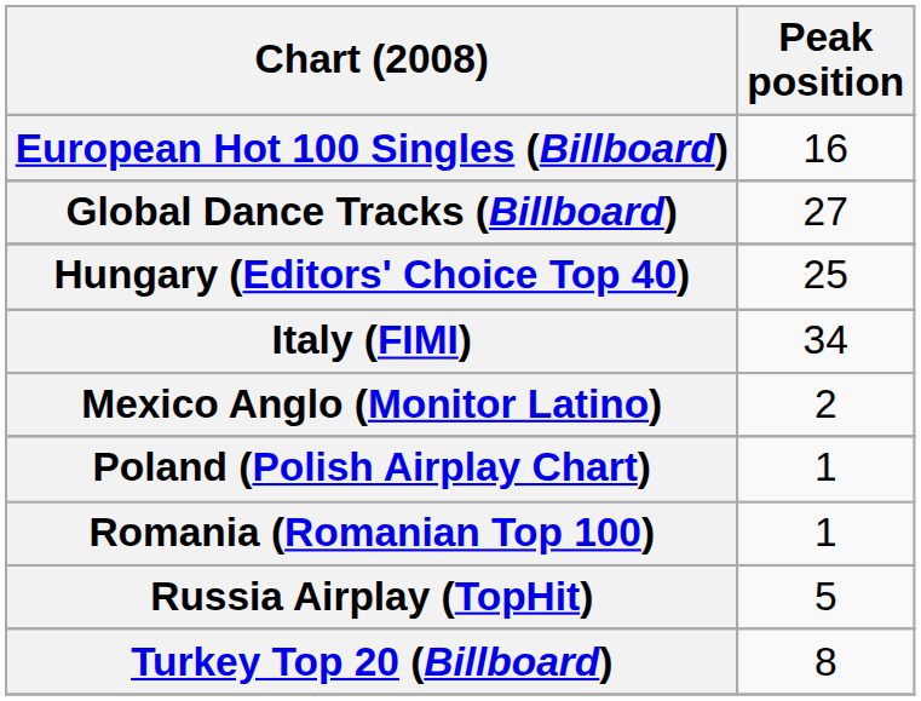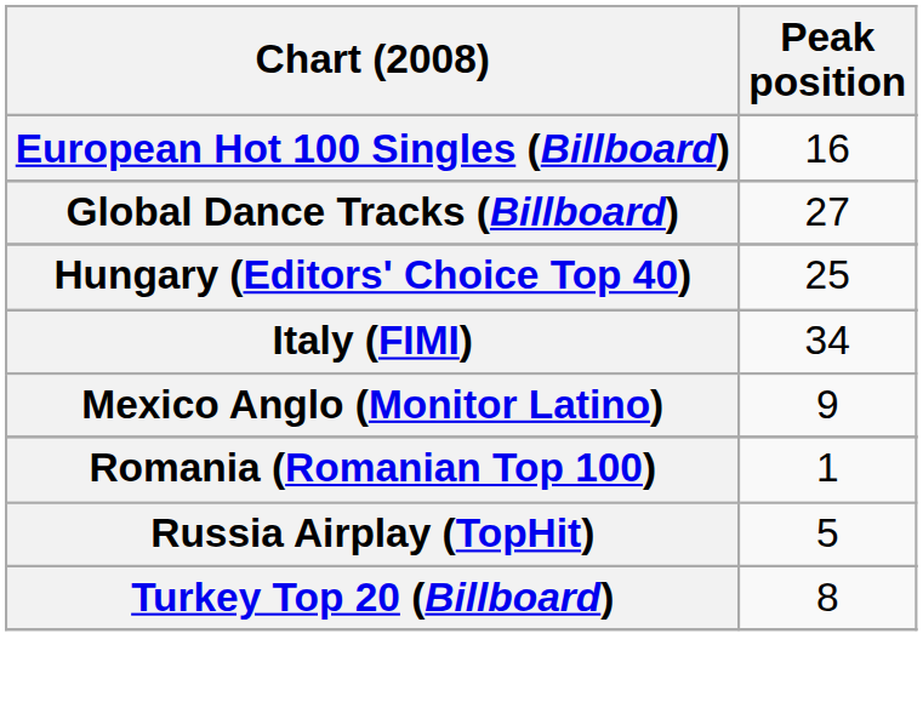Mexico Anglo (Monitor Latino) | Peak position: 2 -> 9
- row: Poland (Polish Airplay Chart) | 1
